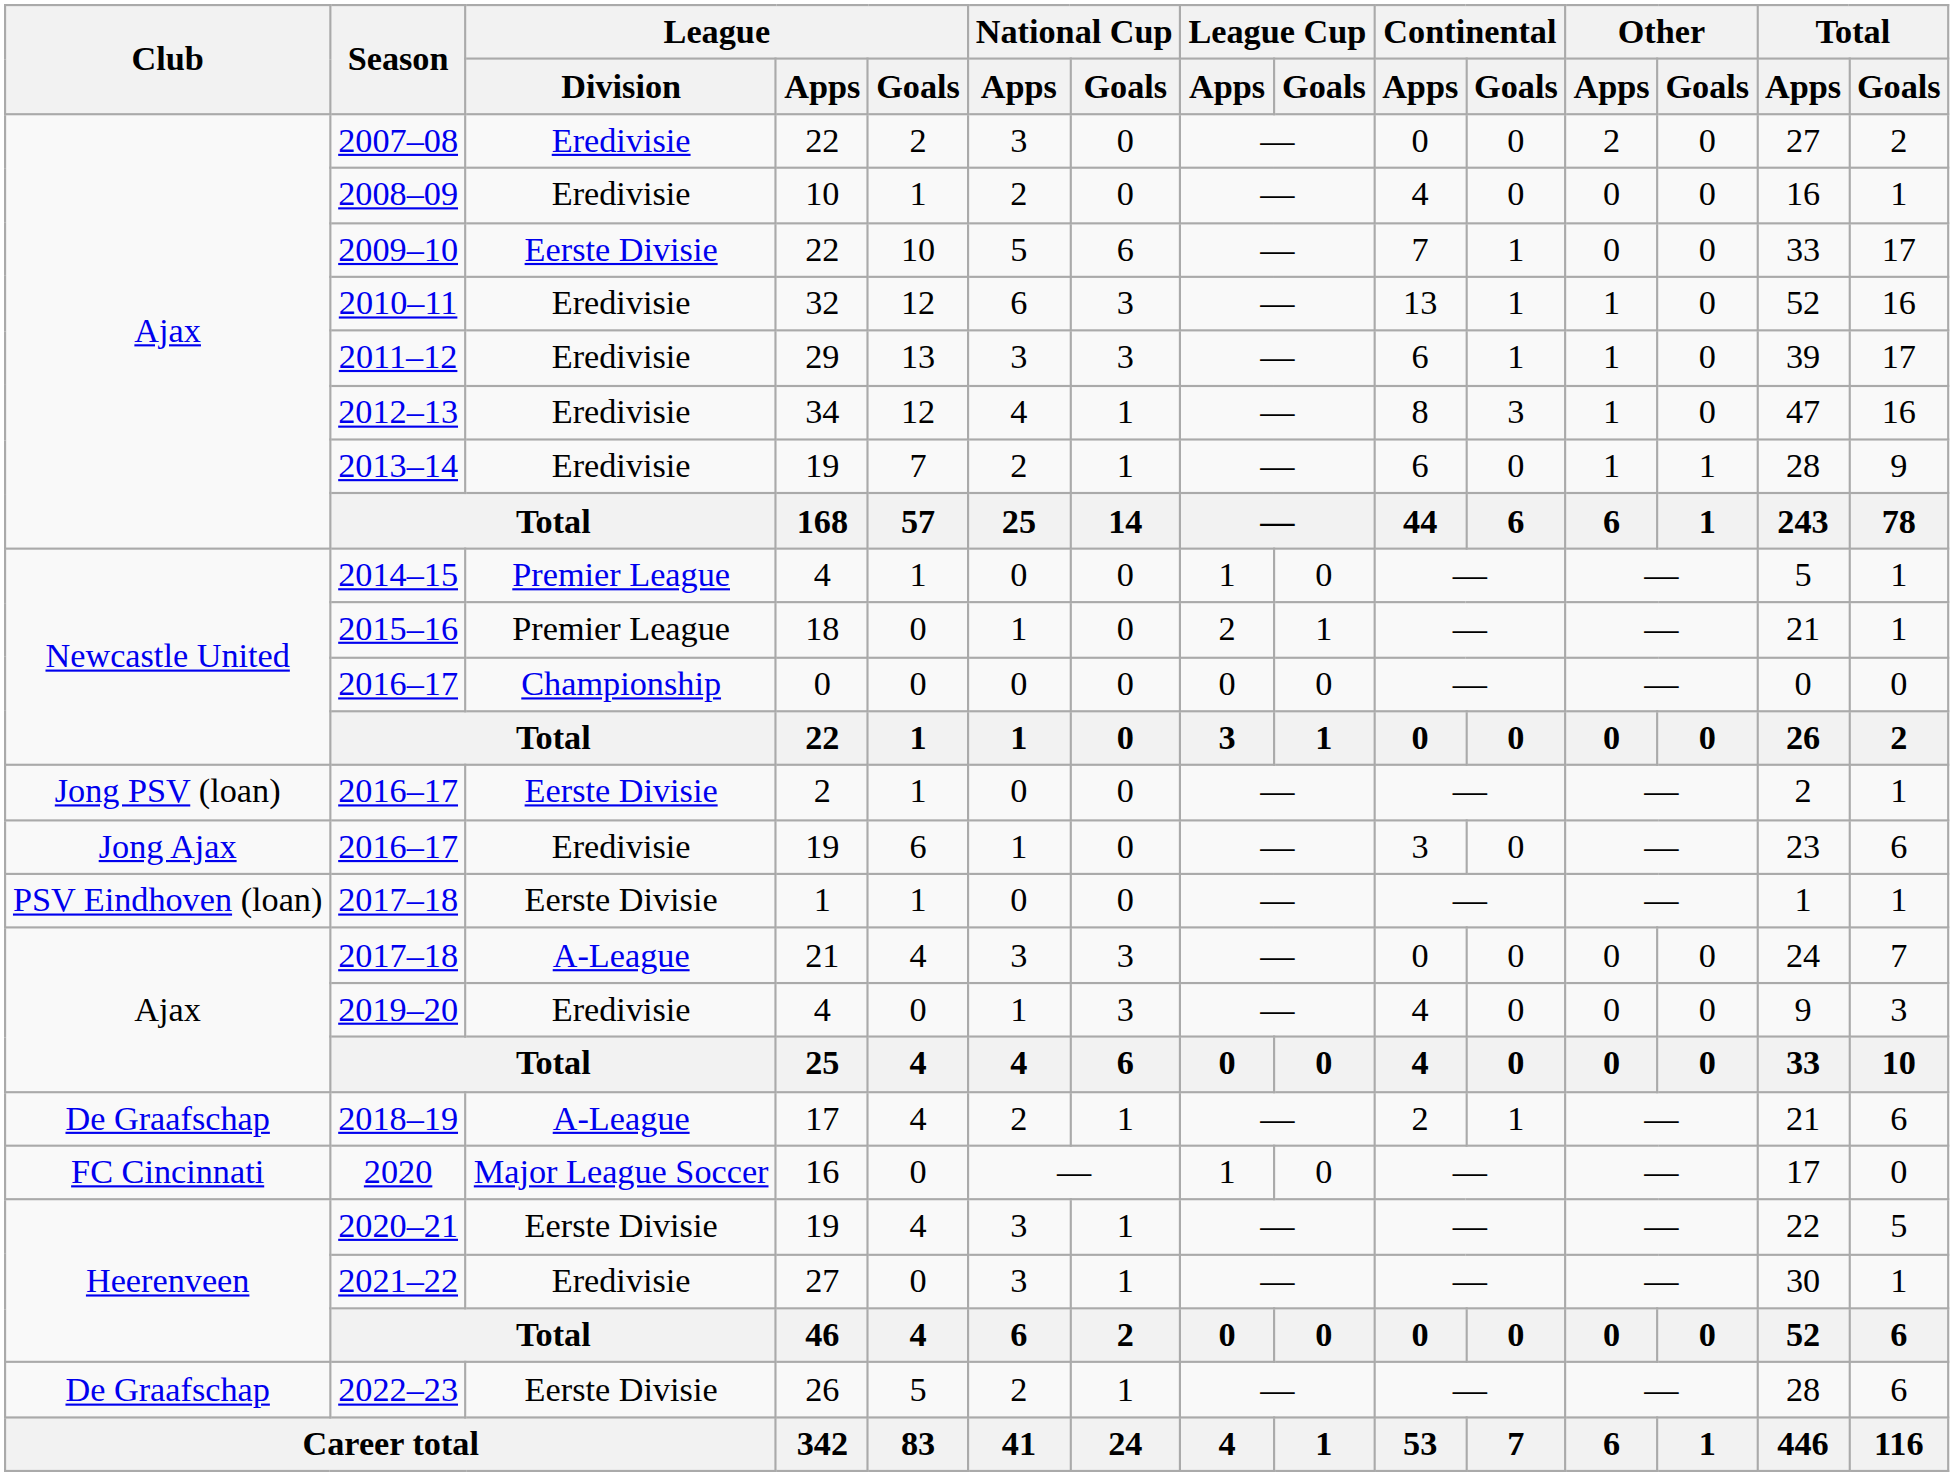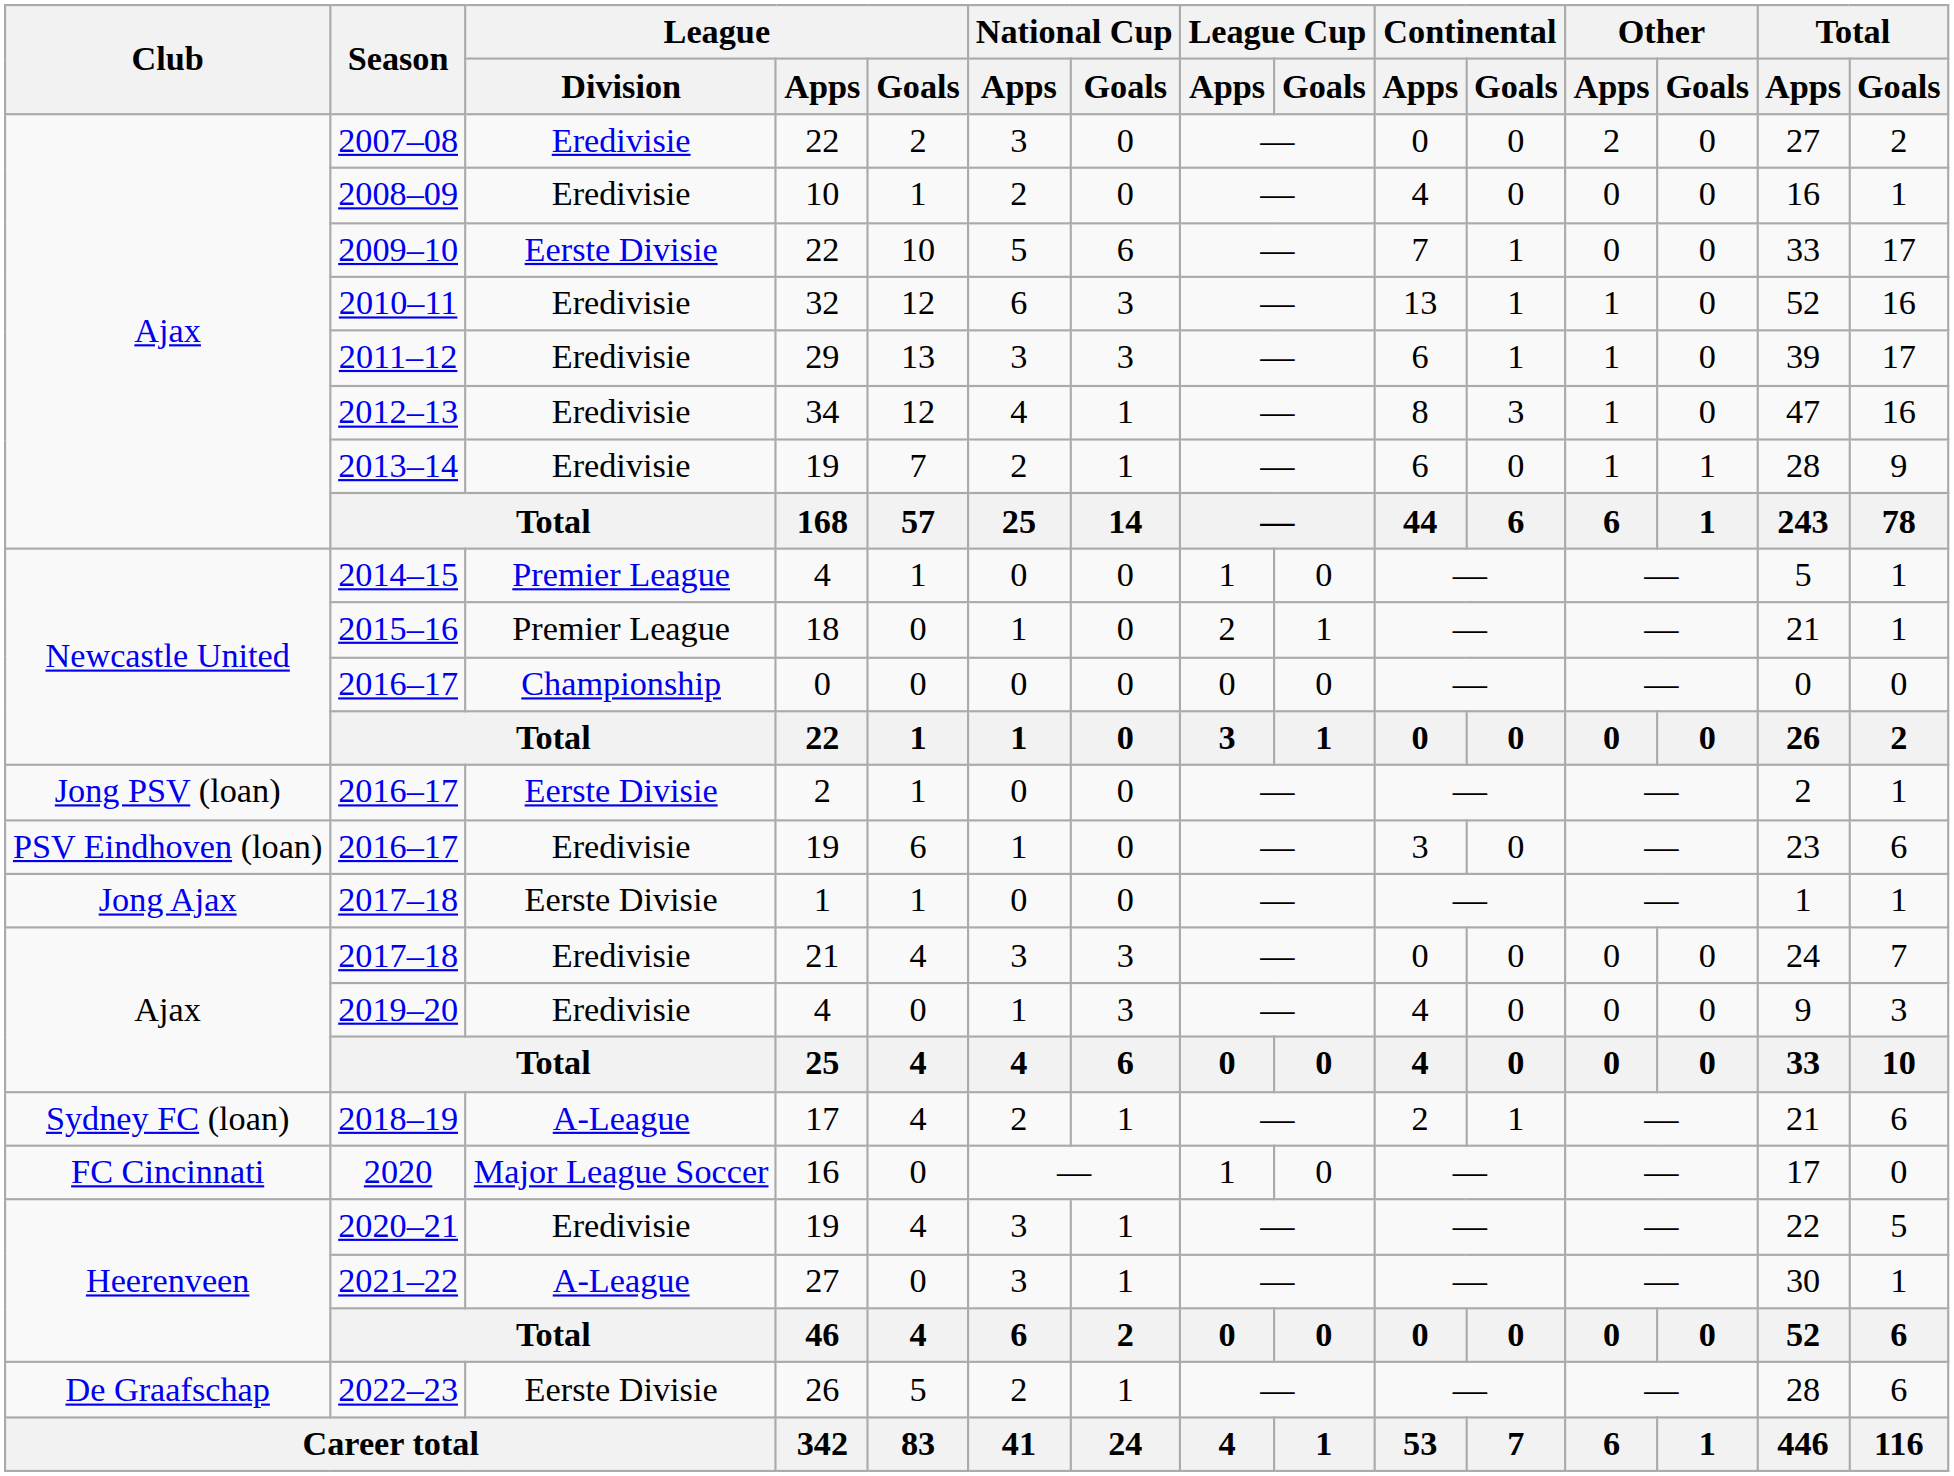2016–17 / 19 | Club: Jong Ajax -> PSV Eindhoven (loan)
2017–18 / 1 | Club: PSV Eindhoven (loan) -> Jong Ajax
2017–18 / 21 | League / Division: A-League -> Eredivisie
2018–19 | Club: De Graafschap -> Sydney FC (loan)
2020–21 | League / Division: Eerste Divisie -> Eredivisie
2021–22 | League / Division: Eredivisie -> A-League
